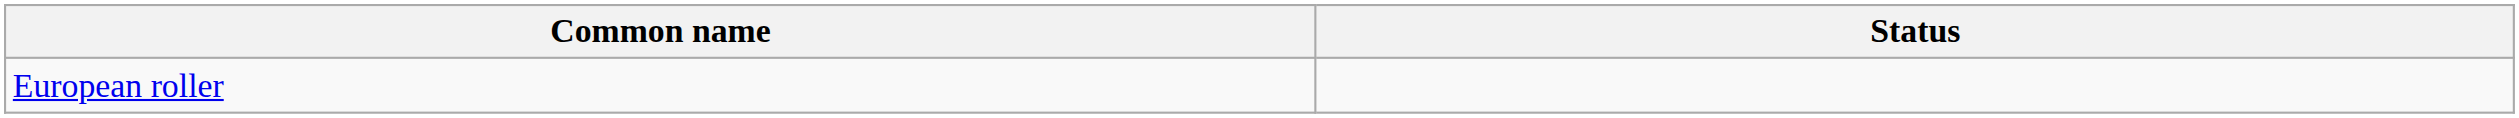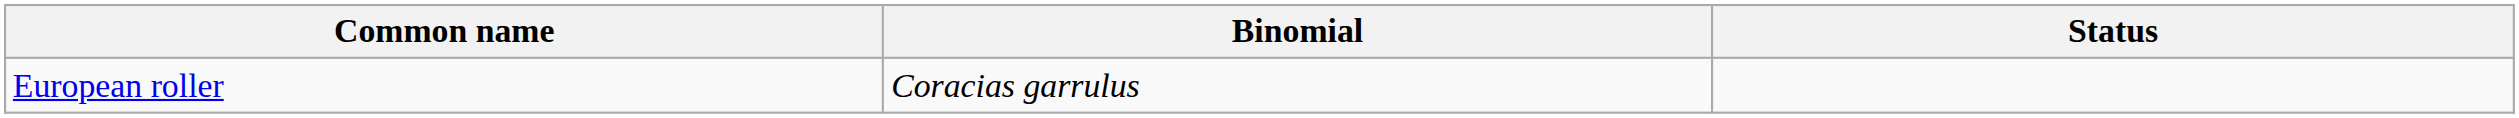+ column: Binomial | Coracias garrulus
